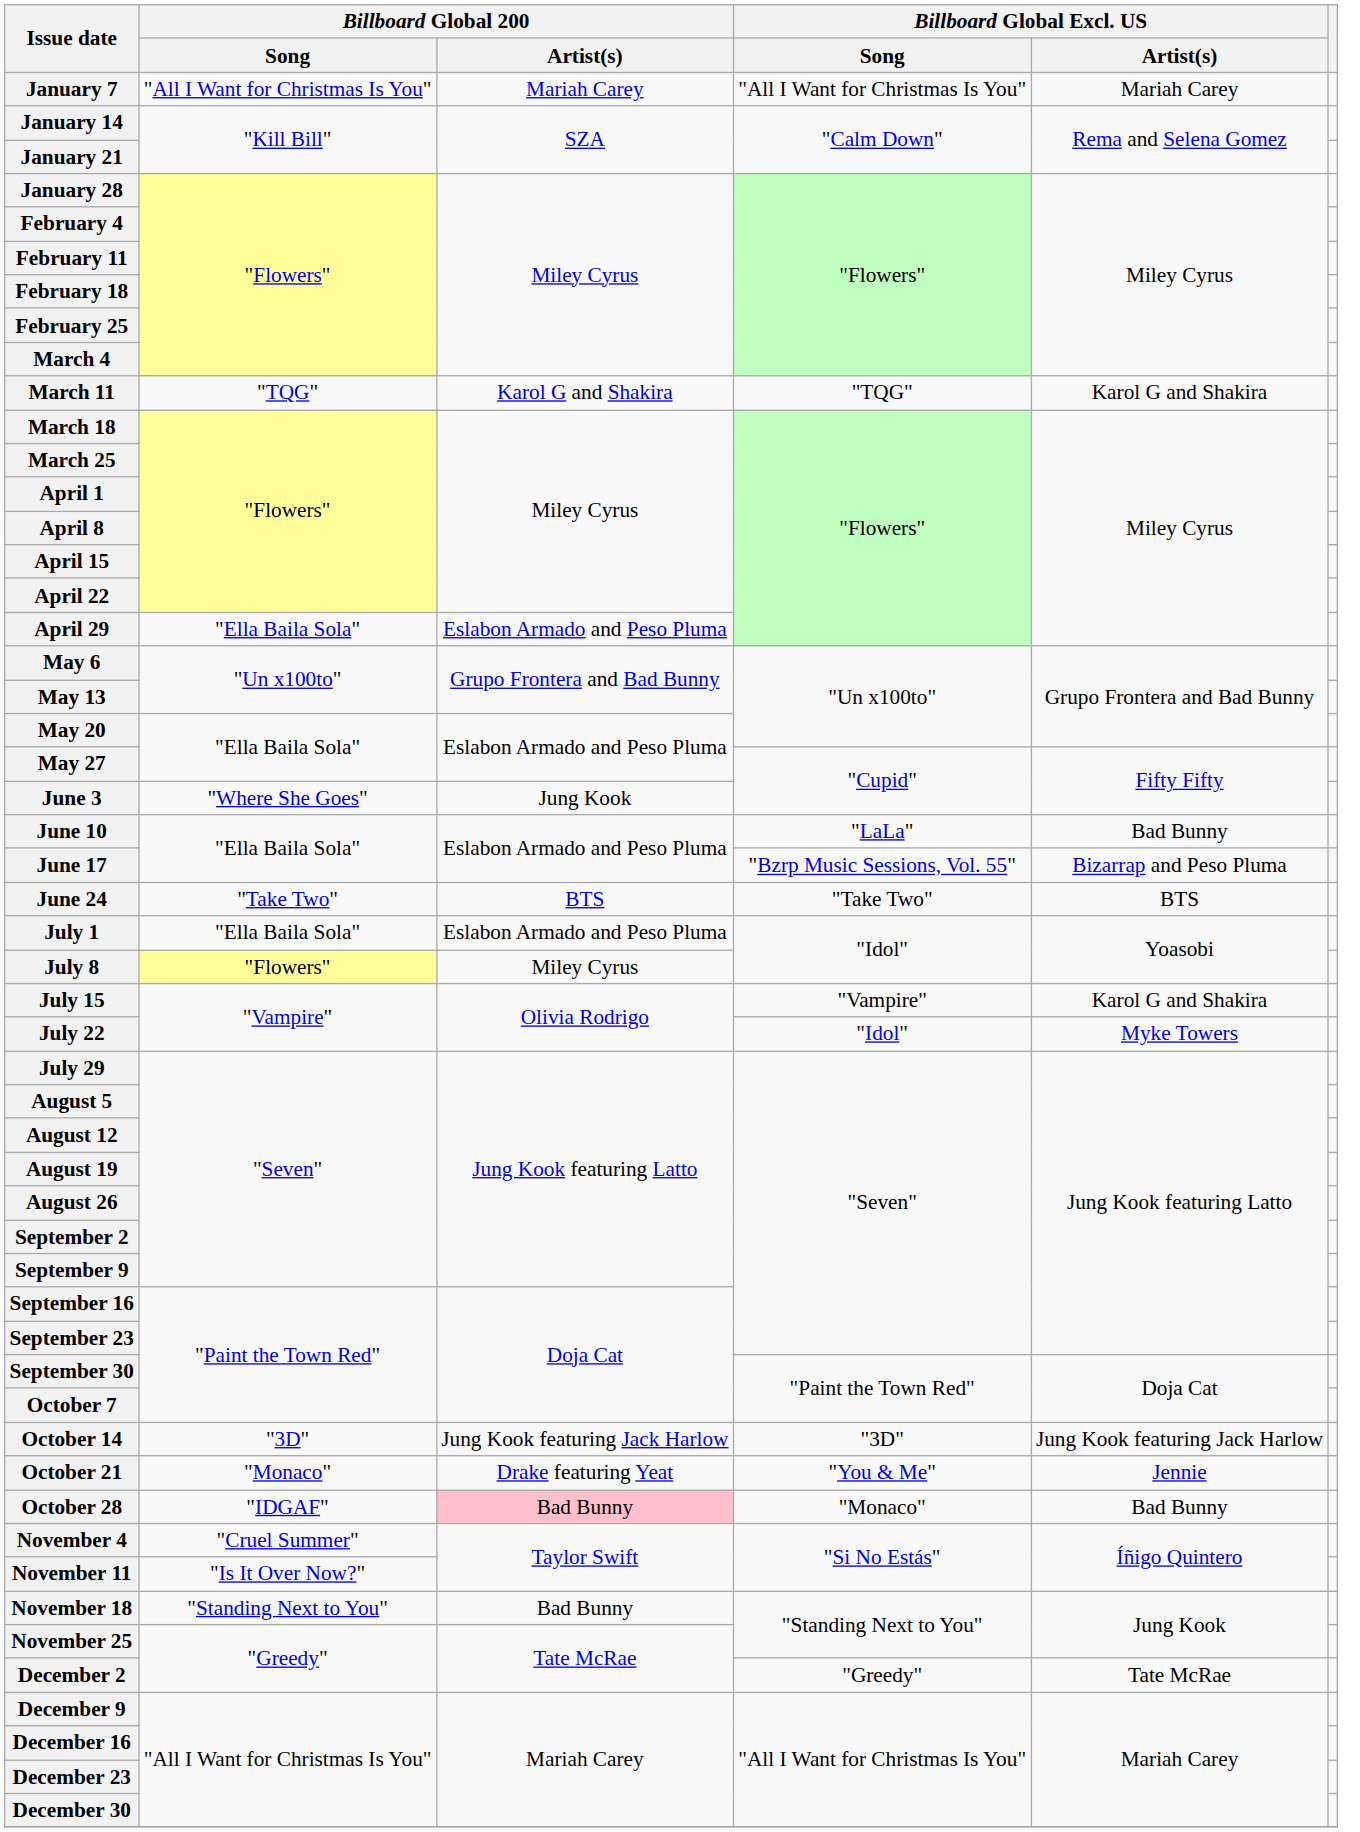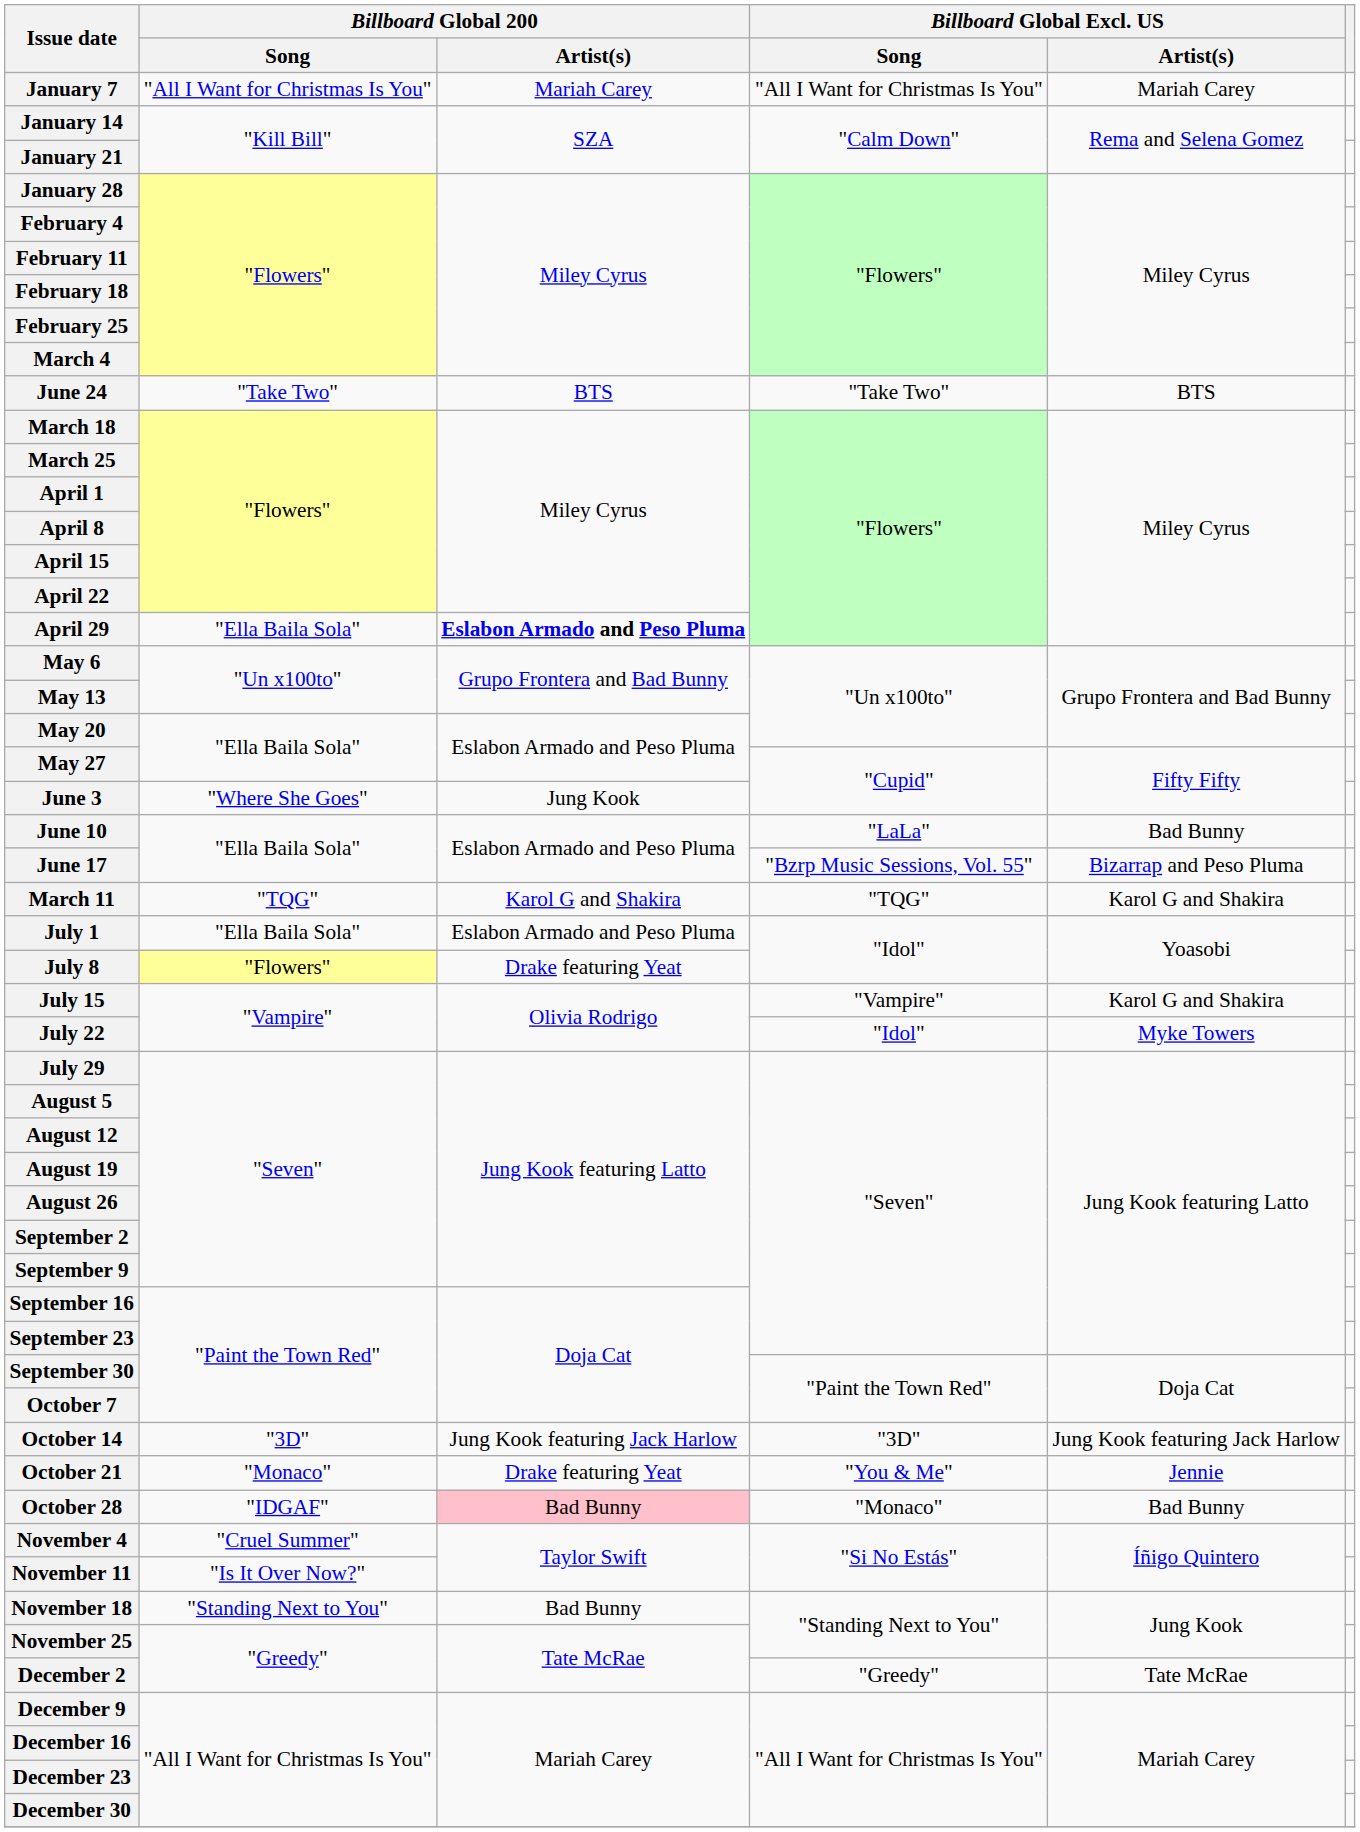rows swapped: March 11 <-> June 24
April 29 | Billboard Global 200 / Artist(s): normal -> bold
July 8 | Billboard Global 200 / Artist(s): Miley Cyrus -> Drake featuring Yeat
